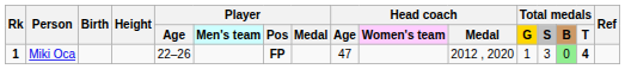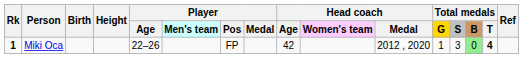Miki Oca | Player / Pos: bold -> normal
Miki Oca | Head coach / Age: 47 -> 42
